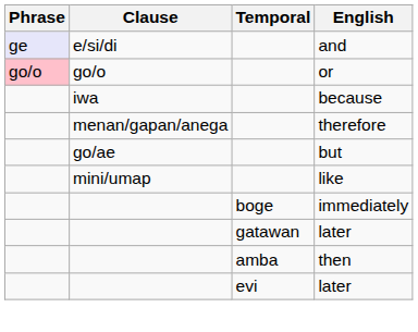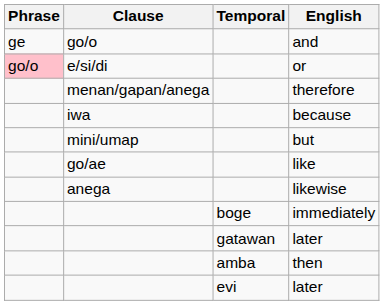and | Phrase: lavender background -> no background
and | Clause: e/si/di -> go/o
or | Clause: go/o -> e/si/di
rows swapped: therefore <-> because
but | Clause: go/ae -> mini/umap
like | Clause: mini/umap -> go/ae
+ row: anega | likewise
